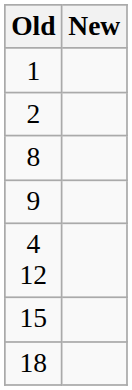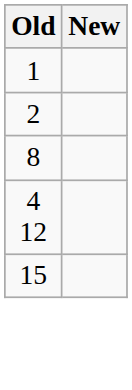- row: 9
- row: 18
